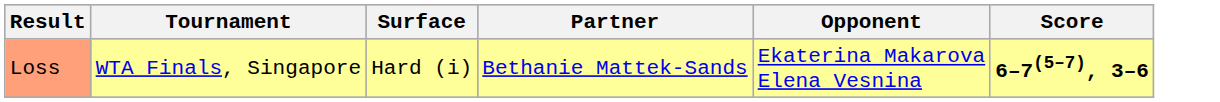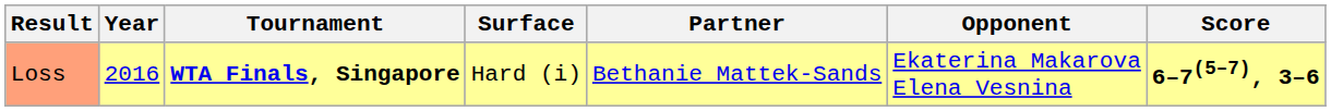+ column: Year | 2016
Loss | Tournament: normal -> bold
